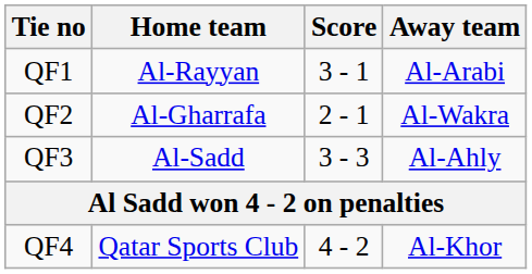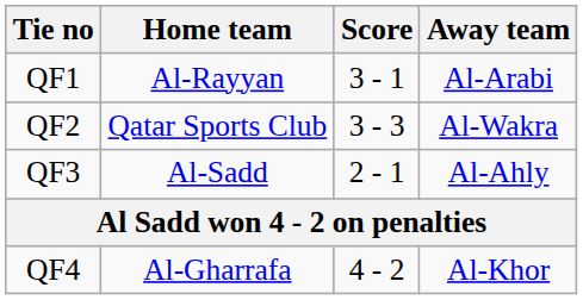QF2 | Home team: Al-Gharrafa -> Qatar Sports Club
QF2 | Score: 2 - 1 -> 3 - 3
QF3 | Score: 3 - 3 -> 2 - 1
QF4 | Home team: Qatar Sports Club -> Al-Gharrafa
